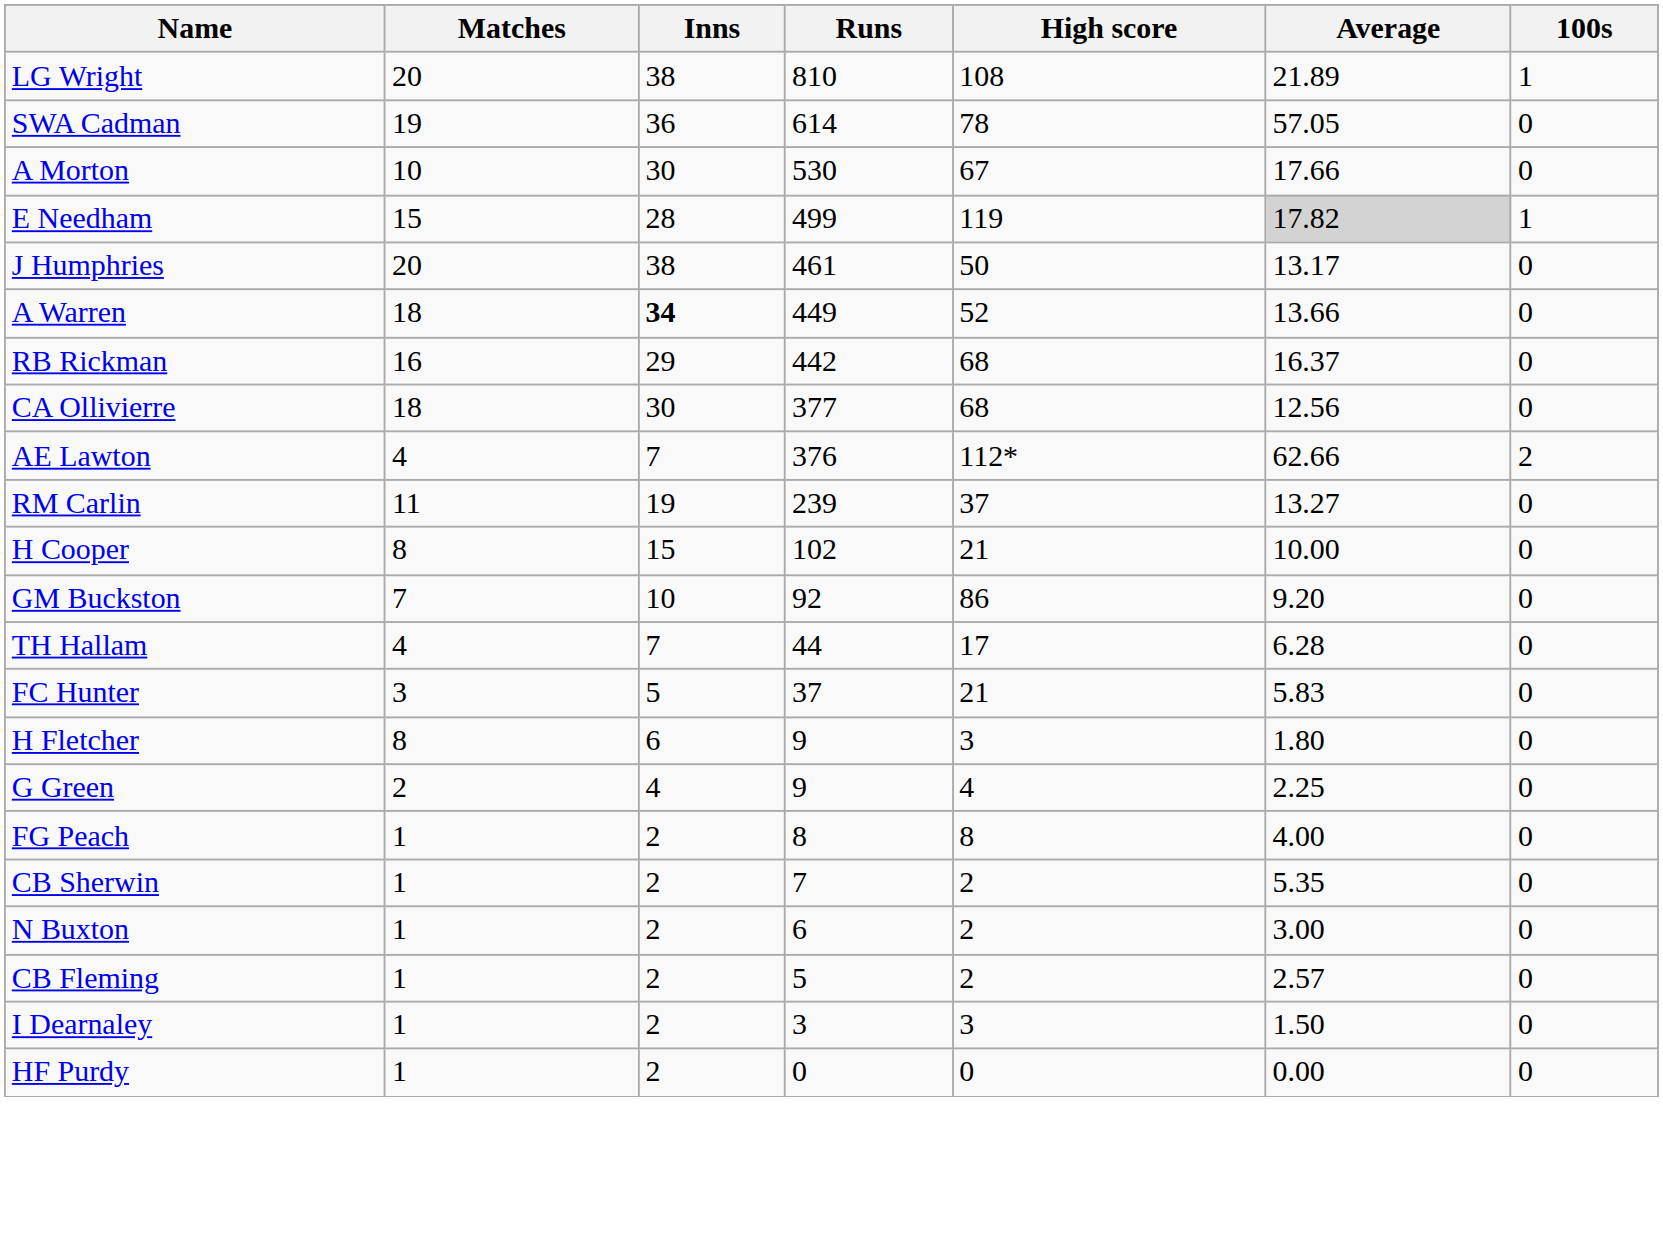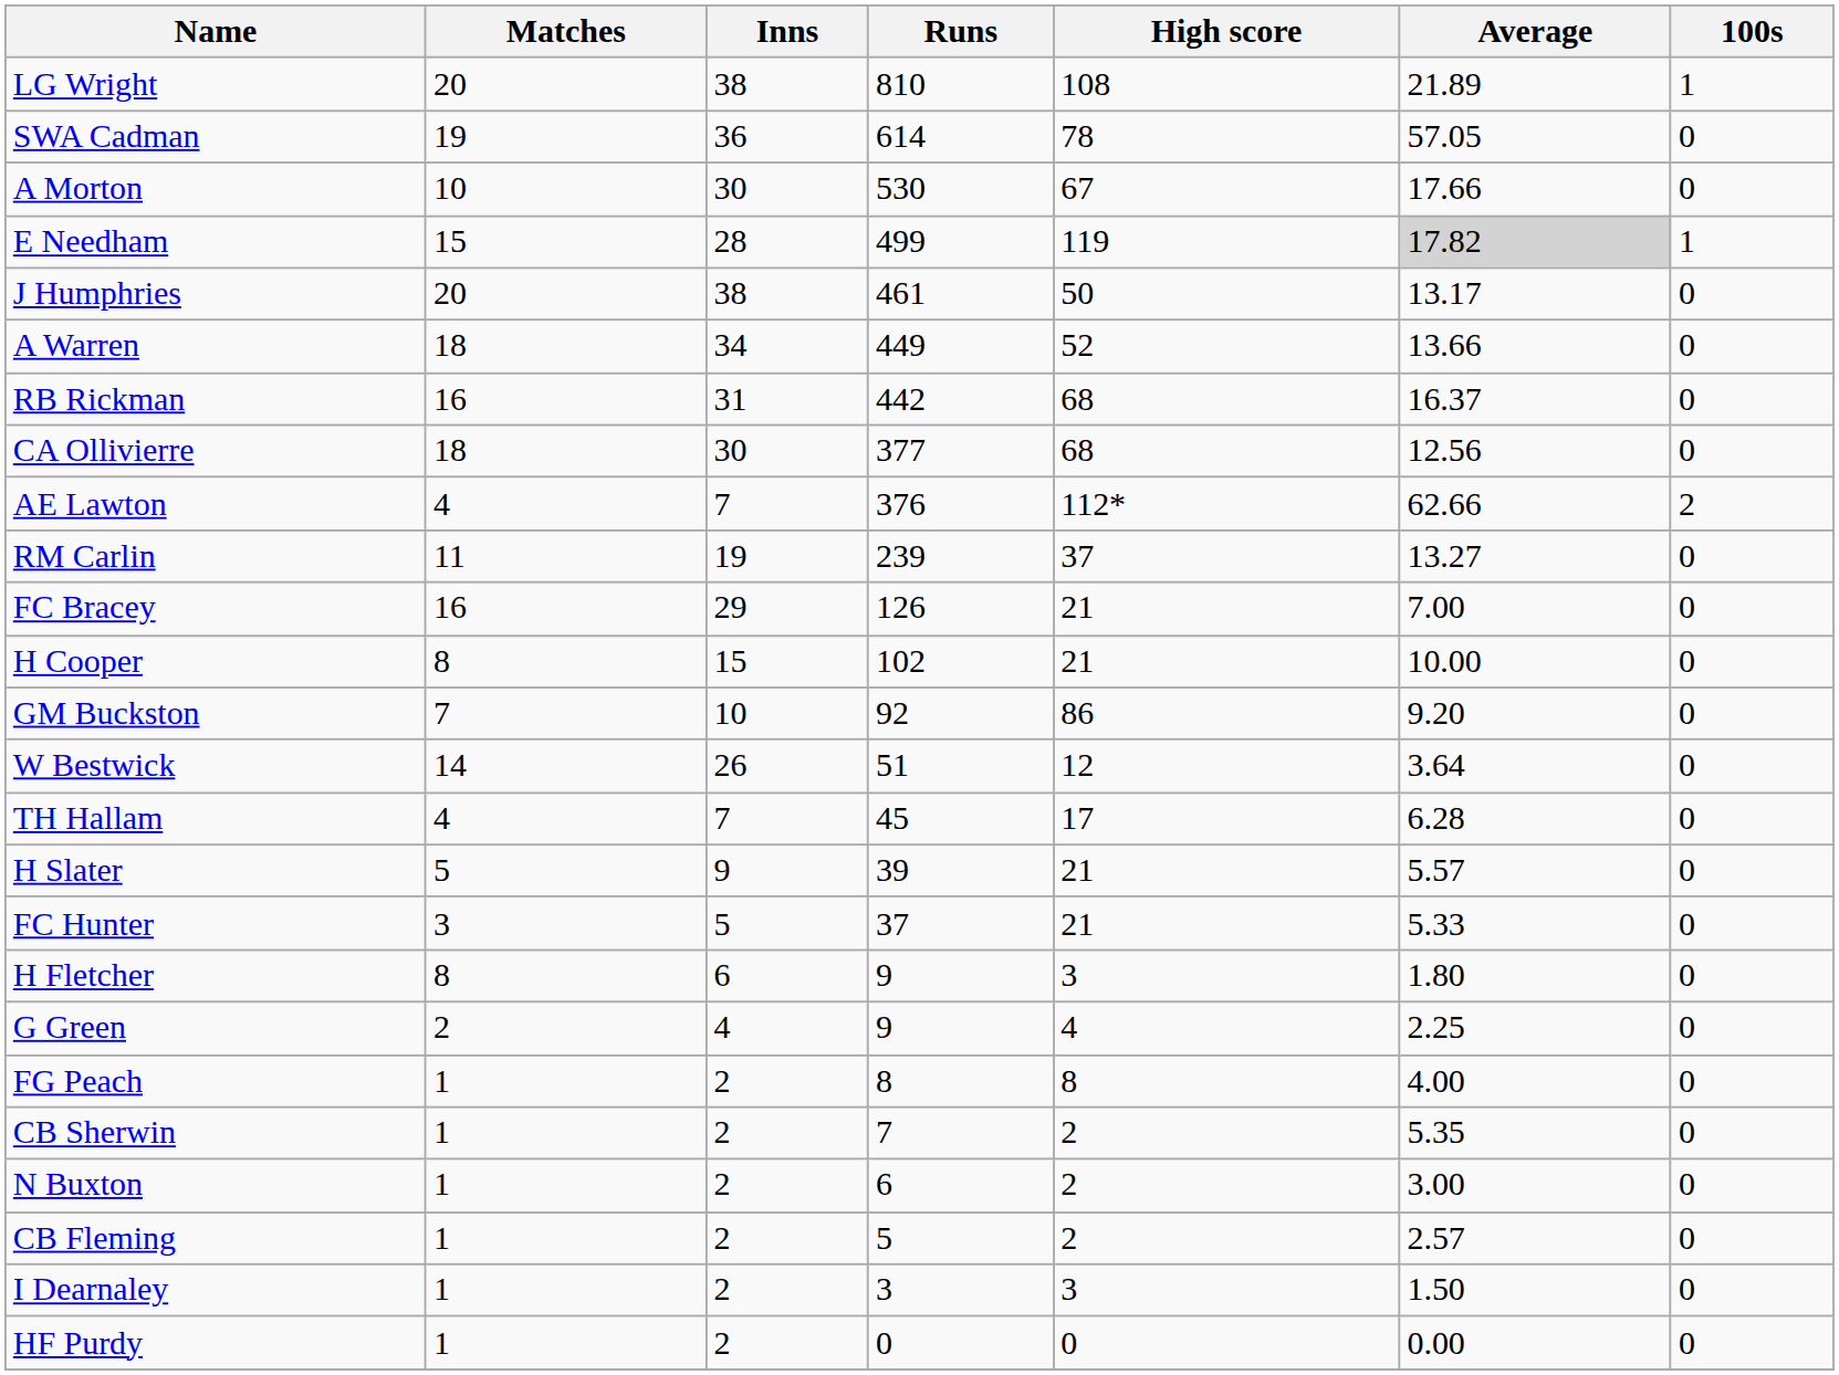A Warren | Inns: bold -> normal
RB Rickman | Inns: 29 -> 31
+ row: FC Bracey | 16 | 29 | 126 | 21 | 7.00 | 0
+ row: W Bestwick | 14 | 26 | 51 | 12 | 3.64 | 0
TH Hallam | Runs: 44 -> 45
+ row: H Slater | 5 | 9 | 39 | 21 | 5.57 | 0
FC Hunter | Average: 5.83 -> 5.33
